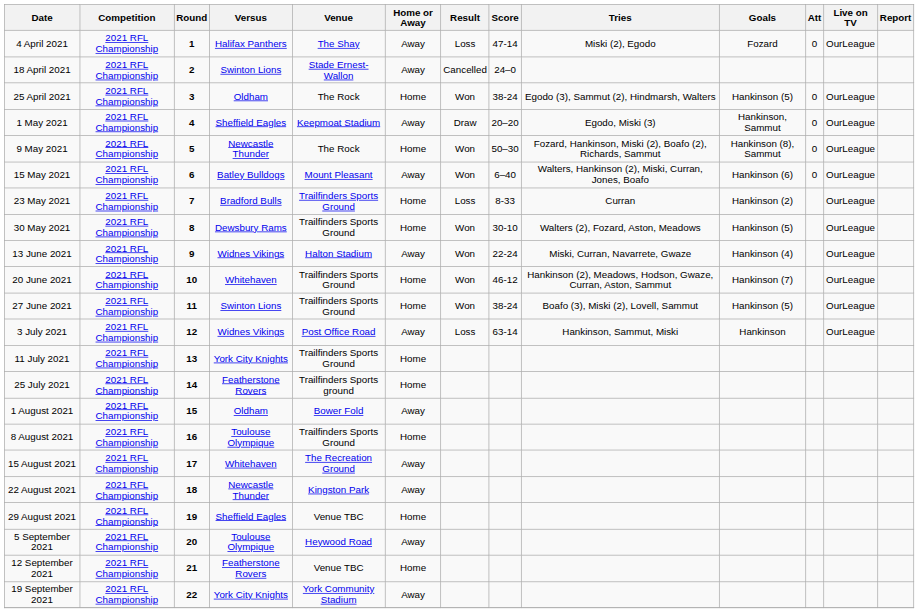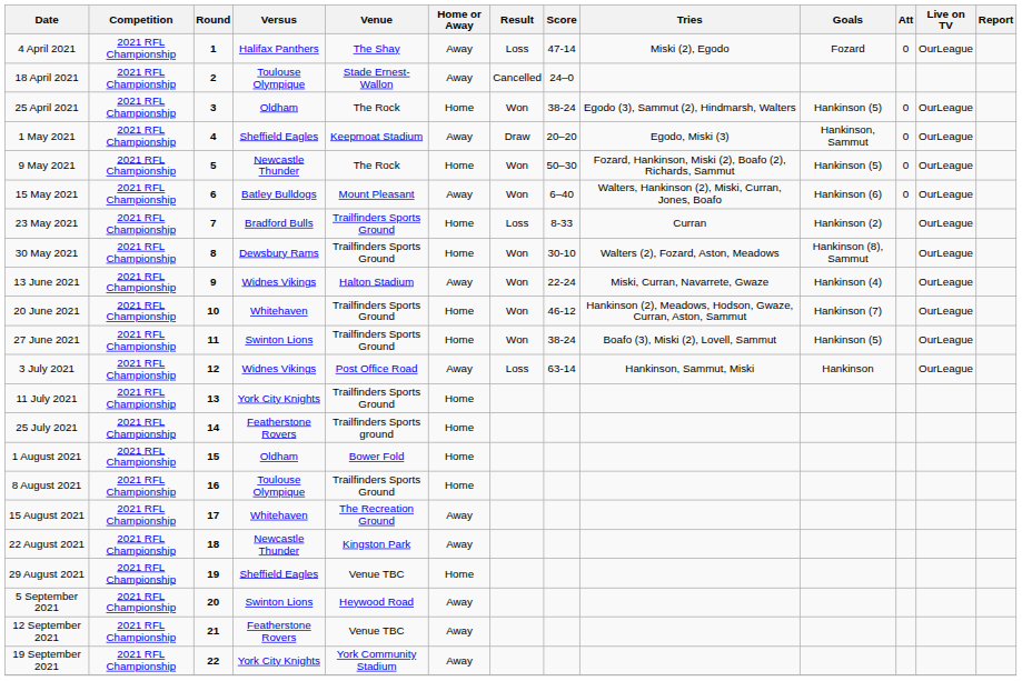18 April 2021 | Versus: Swinton Lions -> Toulouse Olympique
9 May 2021 | Goals: Hankinson (8), Sammut -> Hankinson (5)
30 May 2021 | Goals: Hankinson (5) -> Hankinson (8), Sammut
1 August 2021 | Home or Away: Away -> Home
5 September 2021 | Versus: Toulouse Olympique -> Swinton Lions
12 September 2021 | Home or Away: Home -> Away
